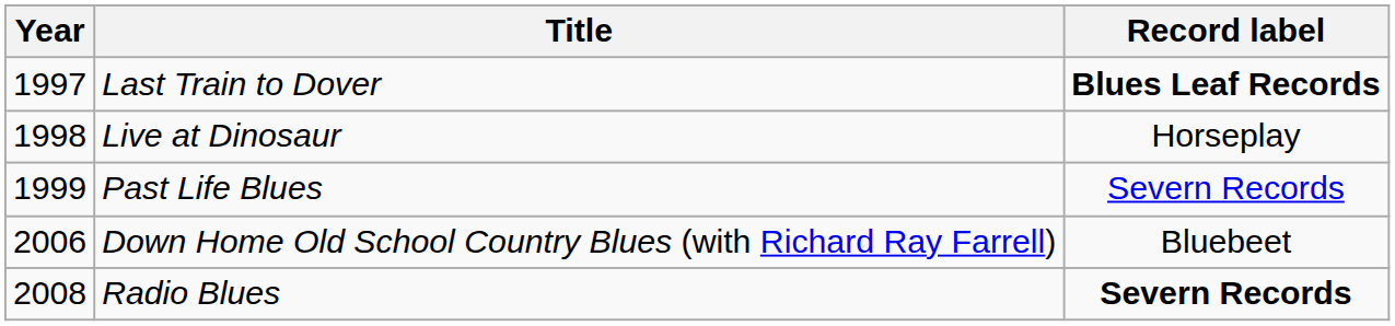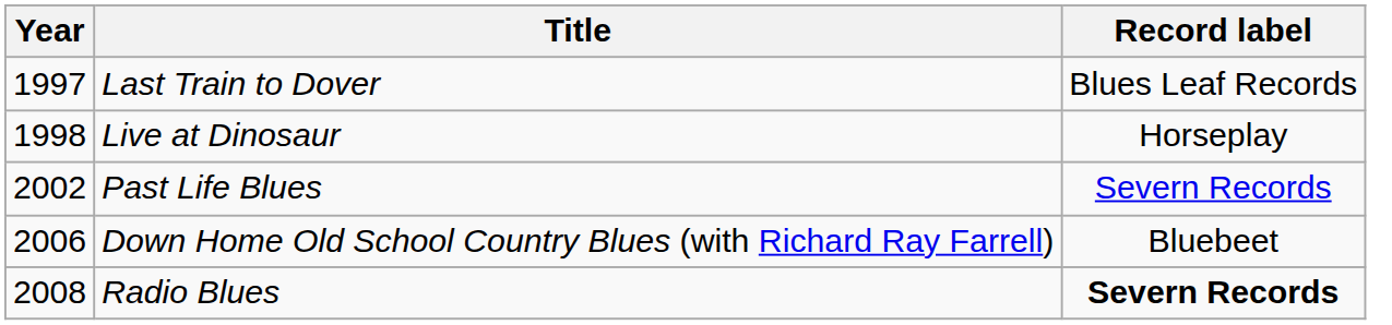Last Train to Dover | Record label: bold -> normal
Past Life Blues | Year: 1999 -> 2002
